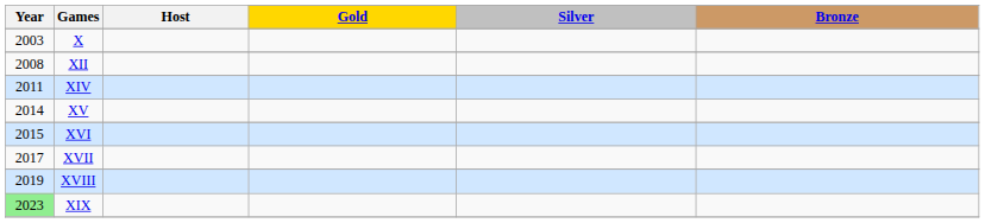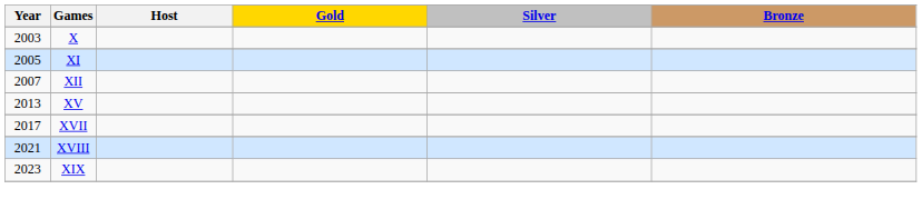+ row: 2005 | XI
XII | Year: 2008 -> 2007
- row: 2011 | XIV
XV | Year: 2014 -> 2013
- row: 2015 | XVI
XVIII | Year: 2019 -> 2021
XIX | Year: lightgreen background -> no background
